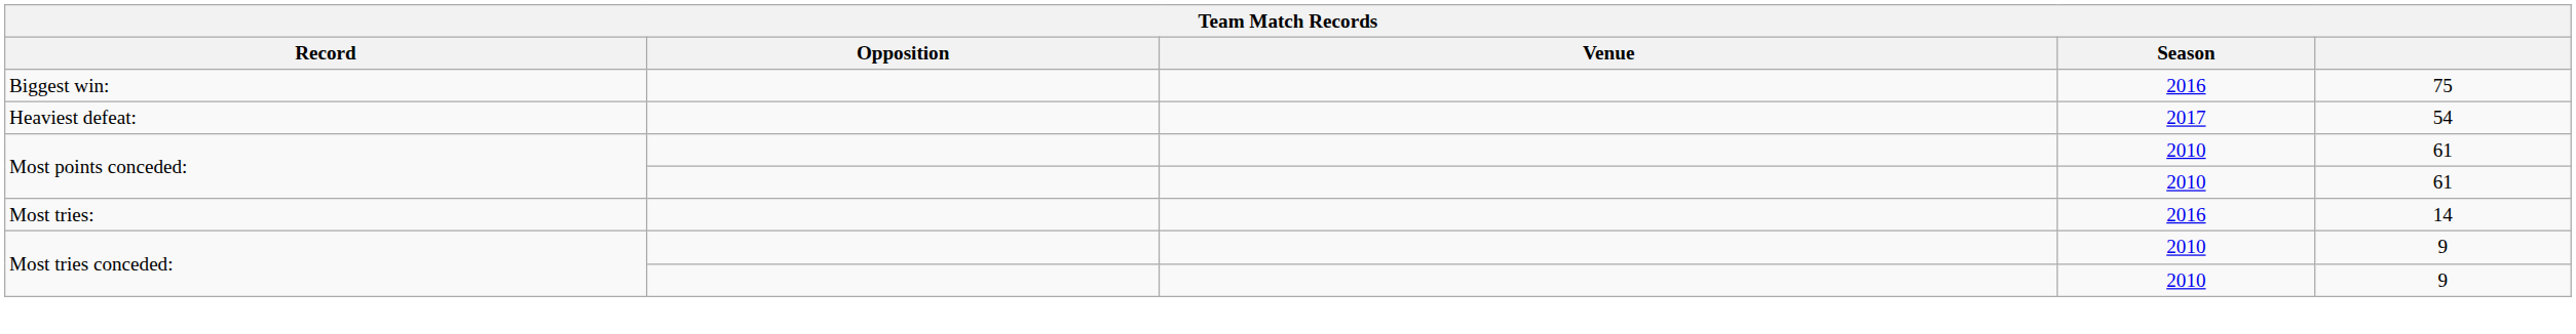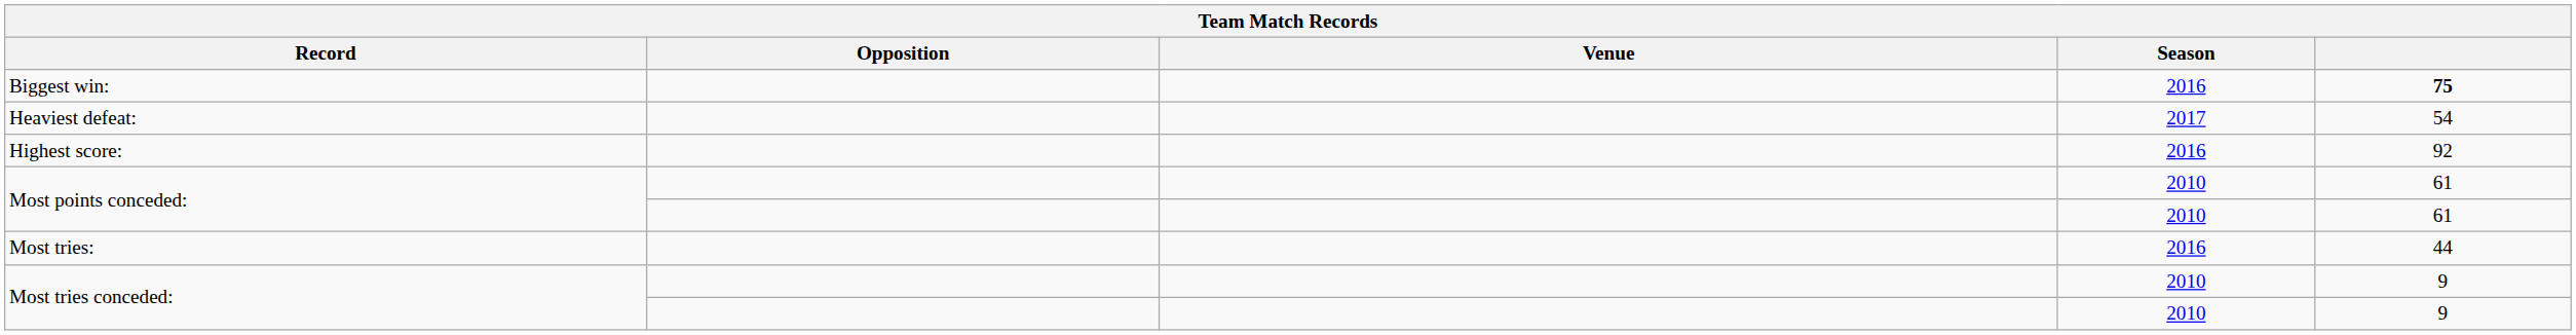Biggest win: | column 5: normal -> bold
+ row: Highest score: | 2016 | 92
Most tries: | column 5: 14 -> 44
